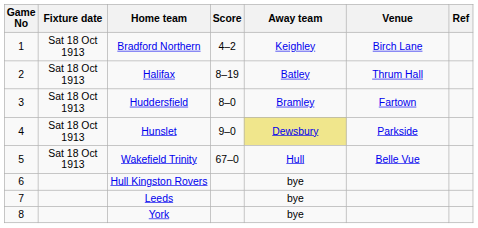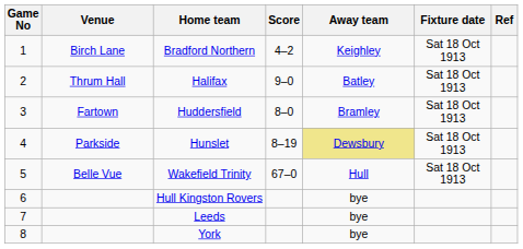columns swapped: Fixture date <-> Venue
Halifax | Score: 8–19 -> 9–0
Hunslet | Score: 9–0 -> 8–19
